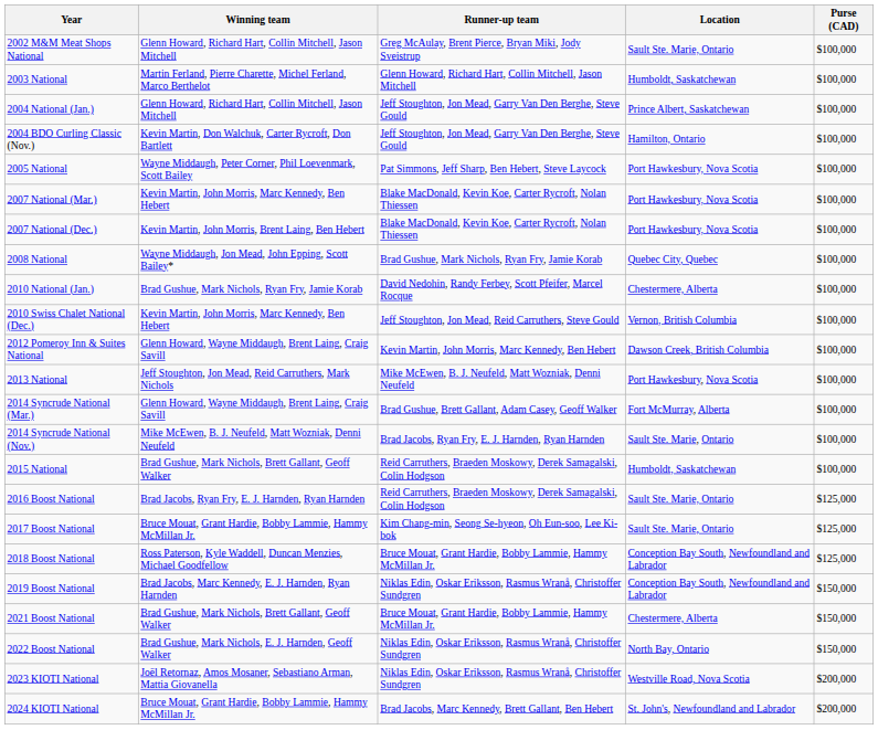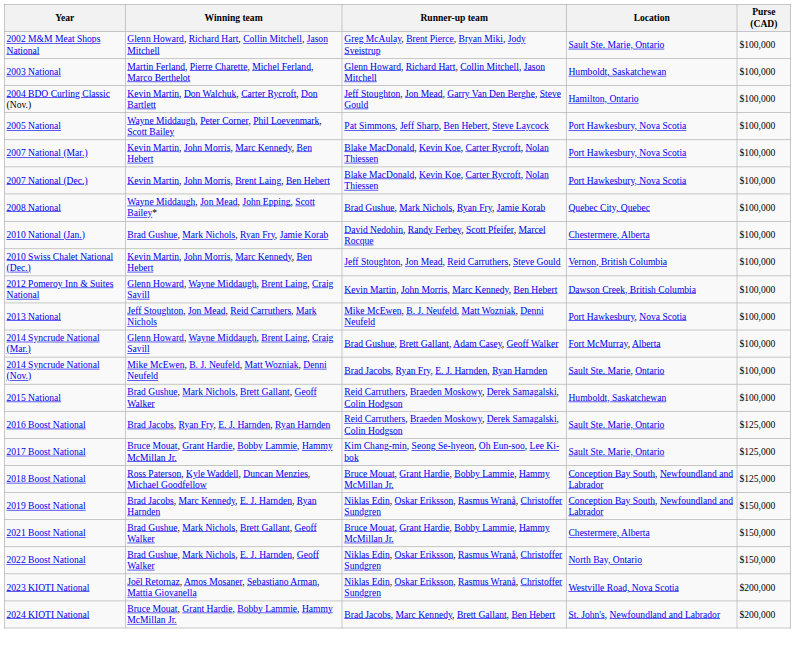- row: 2004 National (Jan.) | Glenn Howard, Richard Hart, Collin Mitchell, Jason Mitchell | Jeff Stoughton, Jon Mead, Garry Van Den Berghe, Steve Gould | Prince Albert, Saskatchewan | $100,000
